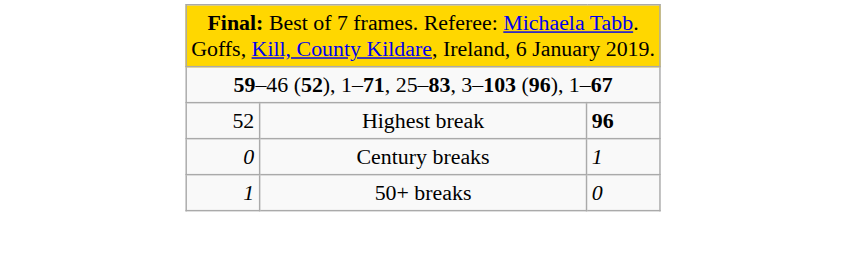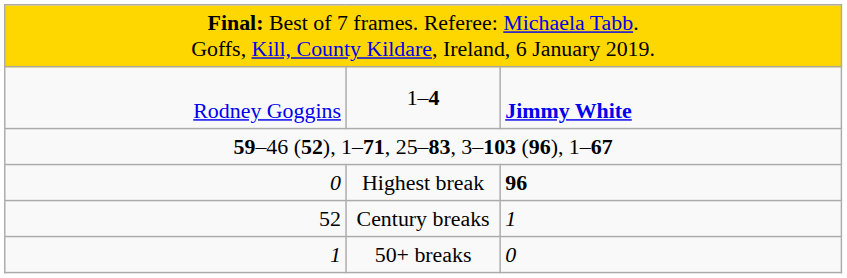+ row: Rodney Goggins | 1–4 | Jimmy White
Highest break | column 1: 52 -> 0
Century breaks | column 1: 0 -> 52
